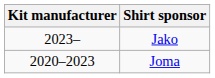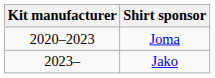rows swapped: Joma <-> Jako
